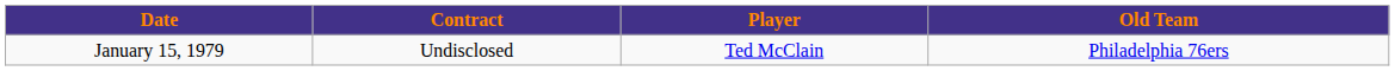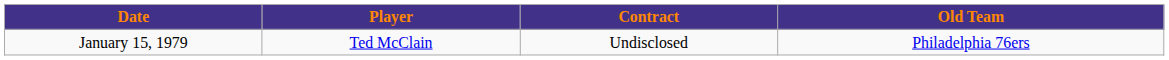columns swapped: Player <-> Contract
